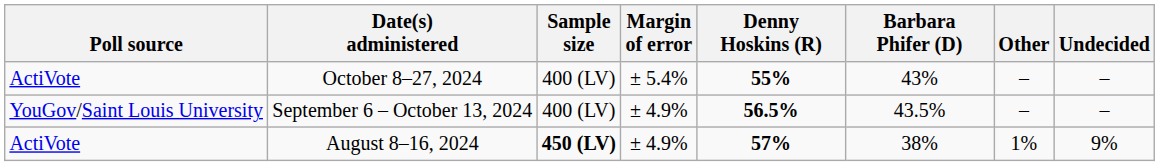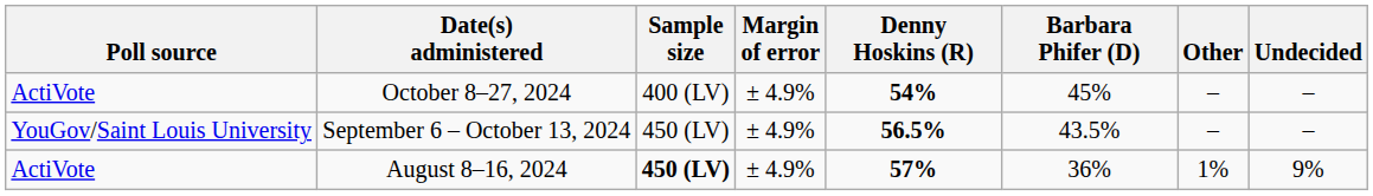October 8–27, 2024 | Margin of error: ± 5.4% -> ± 4.9%
October 8–27, 2024 | Denny Hoskins (R): 55% -> 54%
October 8–27, 2024 | Barbara Phifer (D): 43% -> 45%
September 6 – October 13, 2024 | Sample size: 400 (LV) -> 450 (LV)
August 8–16, 2024 | Barbara Phifer (D): 38% -> 36%
